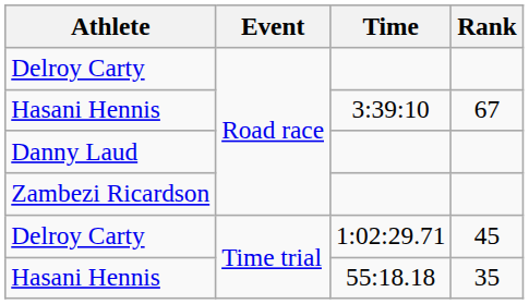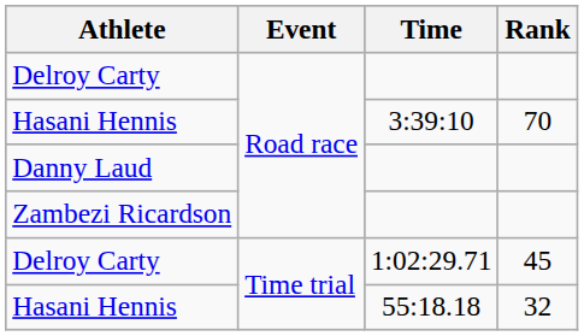Hasani Hennis / 3:39:10 | Rank: 67 -> 70
Hasani Hennis / 55:18.18 | Rank: 35 -> 32
